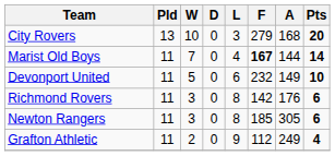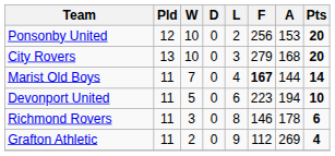+ row: Ponsonby United | 12 | 10 | 0 | 2 | 256 | 153 | 20
Devonport United | F: 232 -> 223
Devonport United | A: 149 -> 194
Richmond Rovers | F: 142 -> 146
Richmond Rovers | A: 176 -> 178
- row: Newton Rangers | 11 | 3 | 0 | 8 | 185 | 305 | 6
Grafton Athletic | A: 249 -> 269
